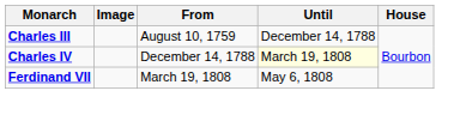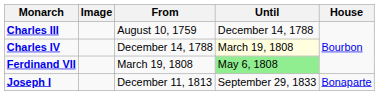Ferdinand VII | Until: no background -> lightgreen background
+ row: Joseph I | December 11, 1813 | September 29, 1833 | Bonaparte
